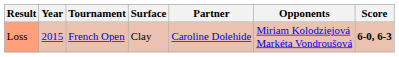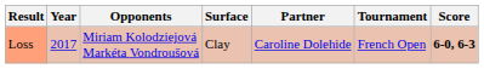columns swapped: Tournament <-> Opponents
Loss | Year: 2015 -> 2017
